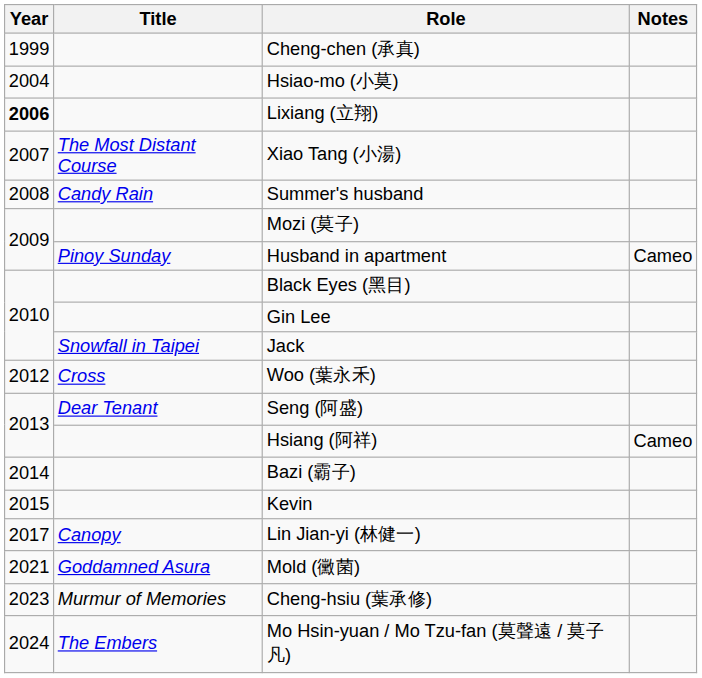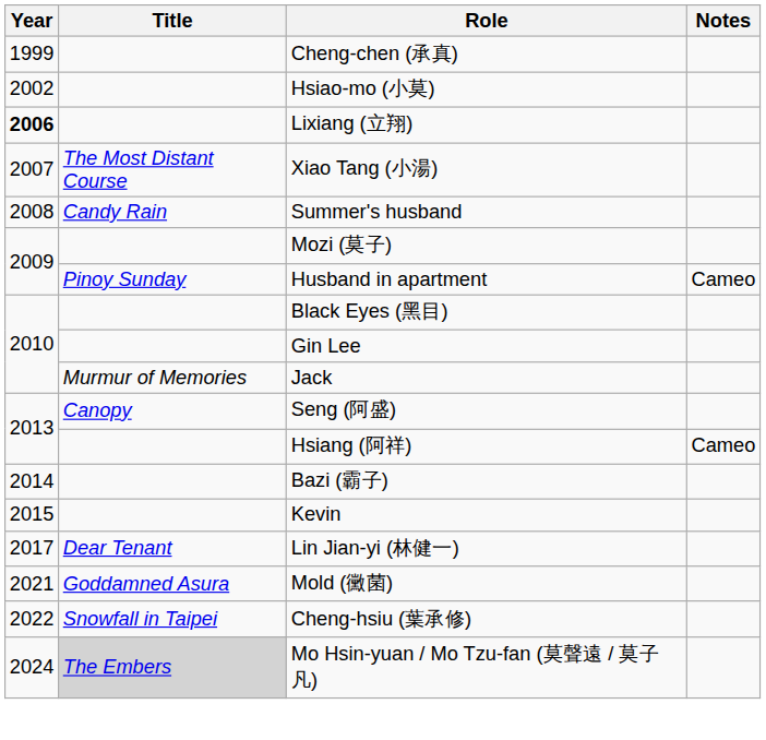Hsiao-mo (小莫) | Year: 2004 -> 2002
Jack | Title: Snowfall in Taipei -> Murmur of Memories
- row: 2012 | Cross | Woo (葉永禾)
Seng (阿盛) | Title: Dear Tenant -> Canopy
Lin Jian-yi (林健一) | Title: Canopy -> Dear Tenant
Cheng-hsiu (葉承修) | Year: 2023 -> 2022
Cheng-hsiu (葉承修) | Title: Murmur of Memories -> Snowfall in Taipei
Mo Hsin-yuan / Mo Tzu-fan (莫聲遠 / 莫子凡) | Title: no background -> lightgrey background
